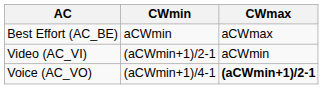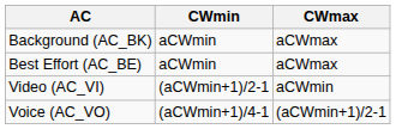+ row: Background (AC_BK) | aCWmin | aCWmax
Voice (AC_VO) | CWmax: bold -> normal
